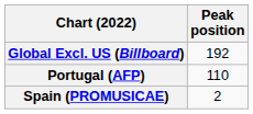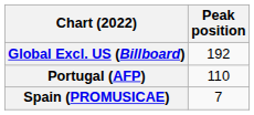Spain (PROMUSICAE) | Peak position: 2 -> 7
